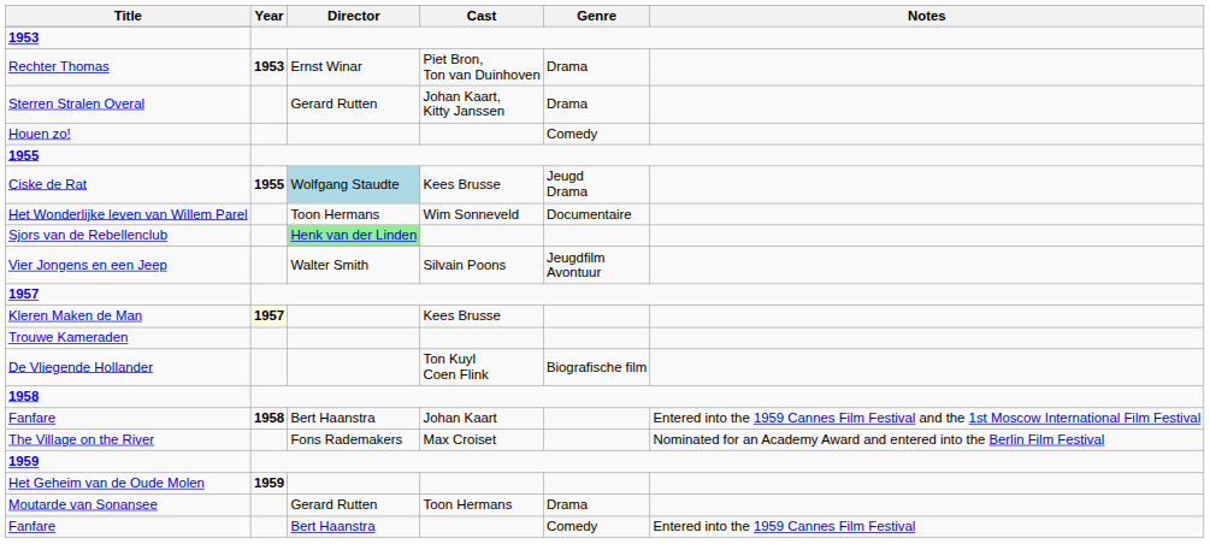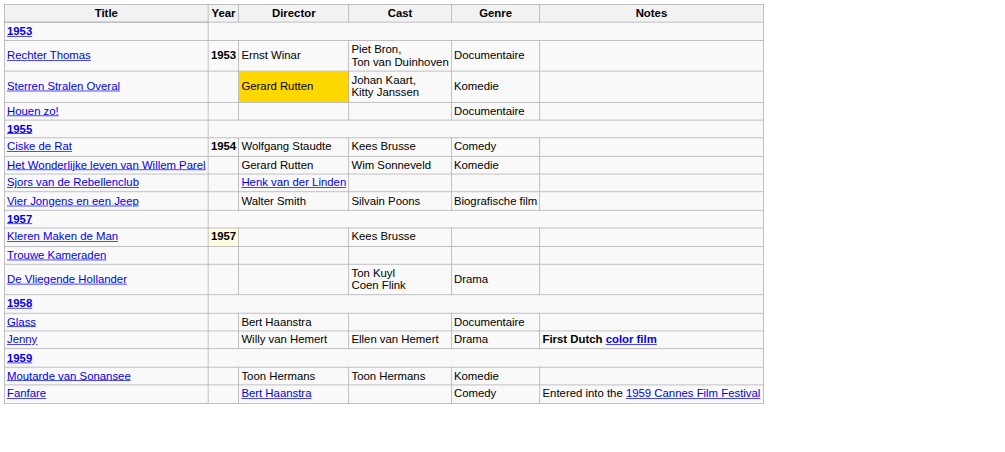Rechter Thomas | Genre: Drama -> Documentaire
Sterren Stralen Overal | Director: no background -> gold background
Sterren Stralen Overal | Genre: Drama -> Komedie
Houen zo! | Genre: Comedy -> Documentaire
Ciske de Rat | Year: 1955 -> 1954
Ciske de Rat | Director: lightblue background -> no background
Ciske de Rat | Genre: Jeugd Drama -> Comedy
Het Wonderlijke leven van Willem Parel | Director: Toon Hermans -> Gerard Rutten
Het Wonderlijke leven van Willem Parel | Genre: Documentaire -> Komedie
Sjors van de Rebellenclub | Director: lightgreen background -> no background
Vier Jongens en een Jeep | Genre: Jeugdfilm Avontuur -> Biografische film
De Vliegende Hollander | Genre: Biografische film -> Drama
- row: Fanfare | 1958 | Bert Haanstra | Johan Kaart | Entered into the 1959 Cannes Film Festival and the 1st Moscow International Film Festival
- row: The Village on the River | Fons Rademakers | Max Croiset | Nominated for an Academy Award and entered into the Berlin Film Festival
+ row: Glass | Bert Haanstra | Documentaire
+ row: Jenny | Willy van Hemert | Ellen van Hemert | Drama | First Dutch color film
- row: Het Geheim van de Oude Molen | 1959
Moutarde van Sonansee | Director: Gerard Rutten -> Toon Hermans
Moutarde van Sonansee | Genre: Drama -> Komedie
